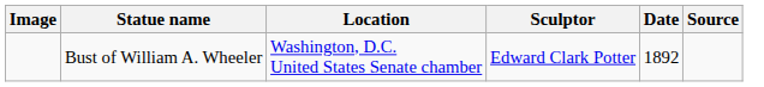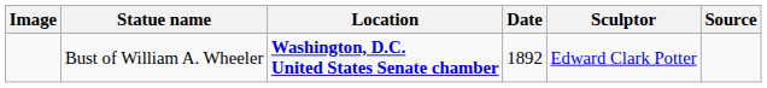columns swapped: Date <-> Sculptor
Bust of William A. Wheeler | Location: normal -> bold
